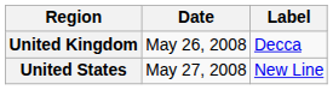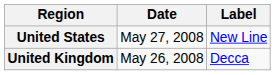rows swapped: United Kingdom <-> United States
